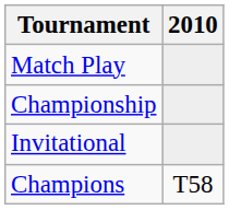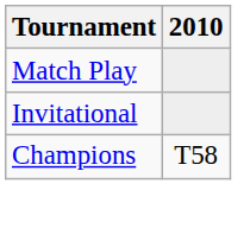- row: Championship
